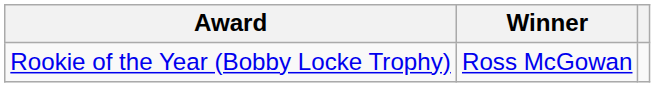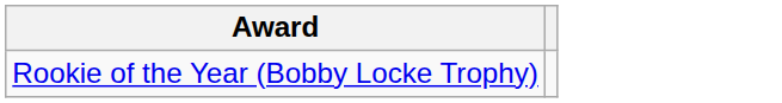- column: Winner | Ross McGowan
